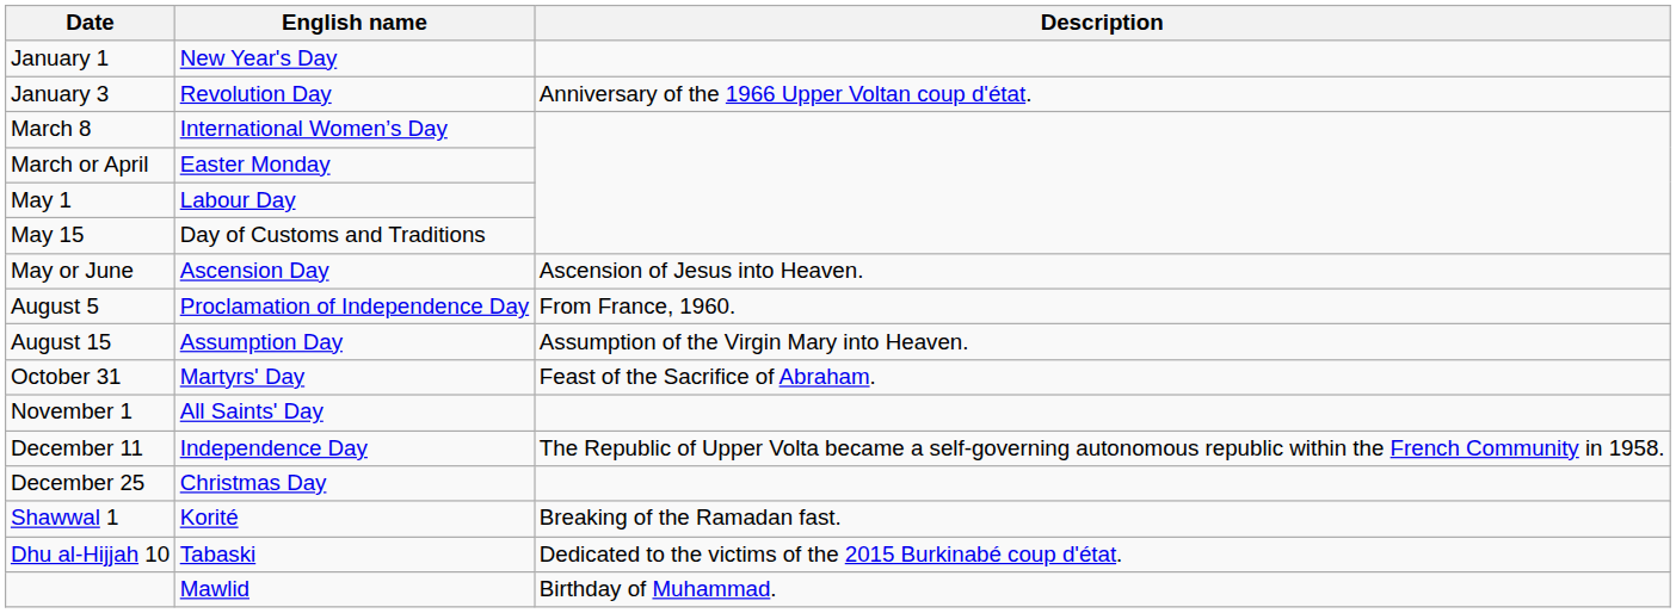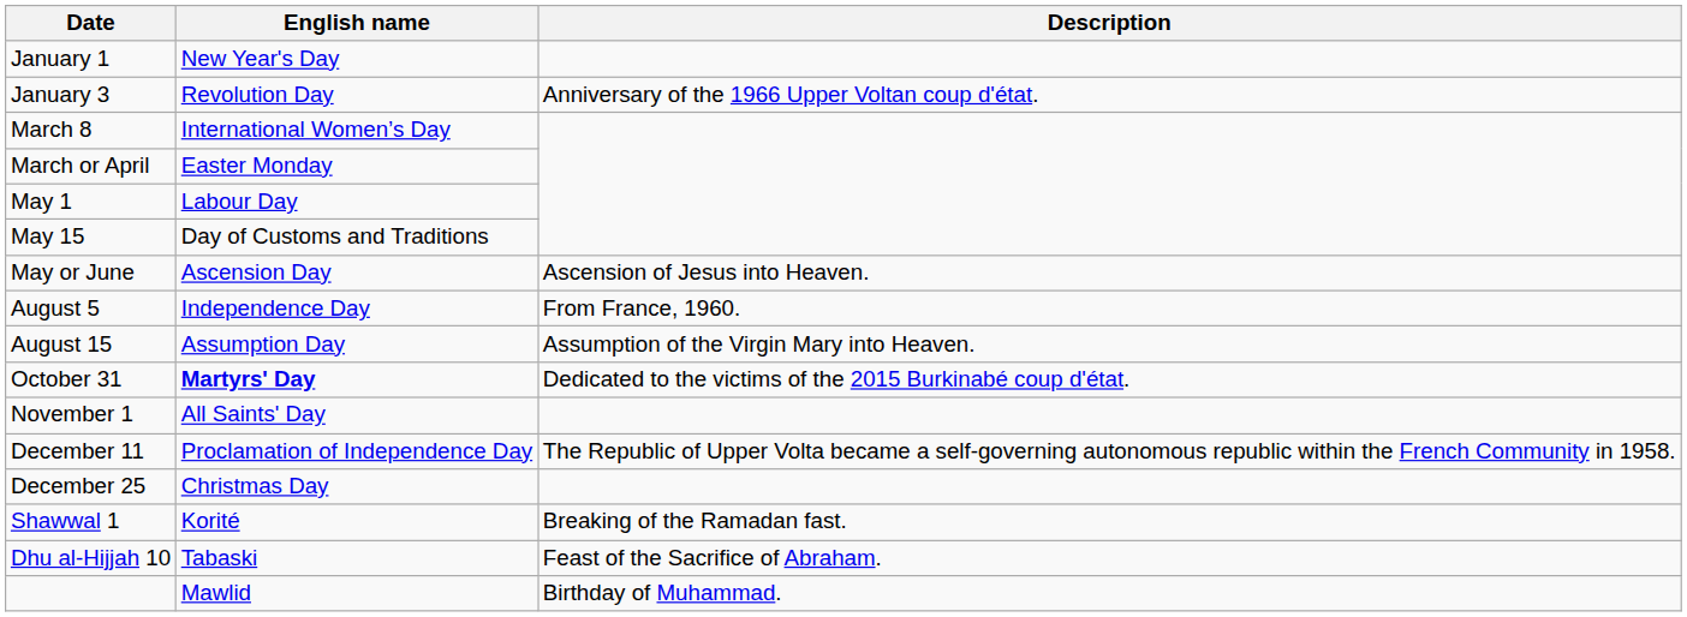August 5 | English name: Proclamation of Independence Day -> Independence Day
October 31 | English name: normal -> bold
October 31 | Description: Feast of the Sacrifice of Abraham. -> Dedicated to the victims of the 2015 Burkinabé coup d'état.
December 11 | English name: Independence Day -> Proclamation of Independence Day
Dhu al-Hijjah 10 | Description: Dedicated to the victims of the 2015 Burkinabé coup d'état. -> Feast of the Sacrifice of Abraham.
